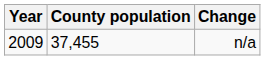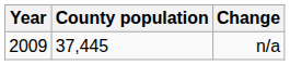n/a | County population: 37,455 -> 37,445
